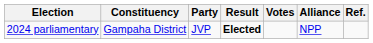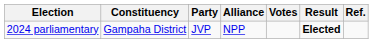columns swapped: Alliance <-> Result
